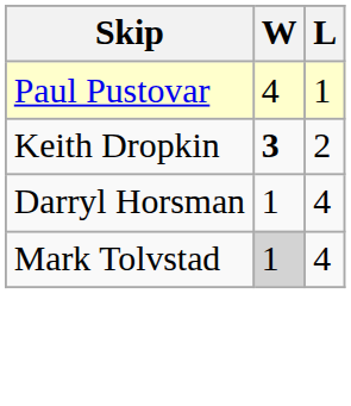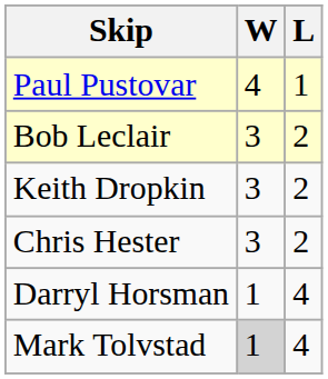+ row: Bob Leclair | 3 | 2
Keith Dropkin | W: bold -> normal
+ row: Chris Hester | 3 | 2
